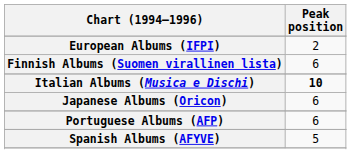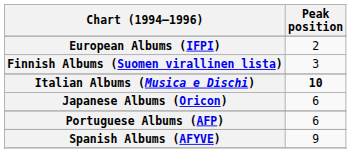Finnish Albums (Suomen virallinen lista) | Peak position: 6 -> 3
Spanish Albums (AFYVE) | Peak position: 5 -> 9
